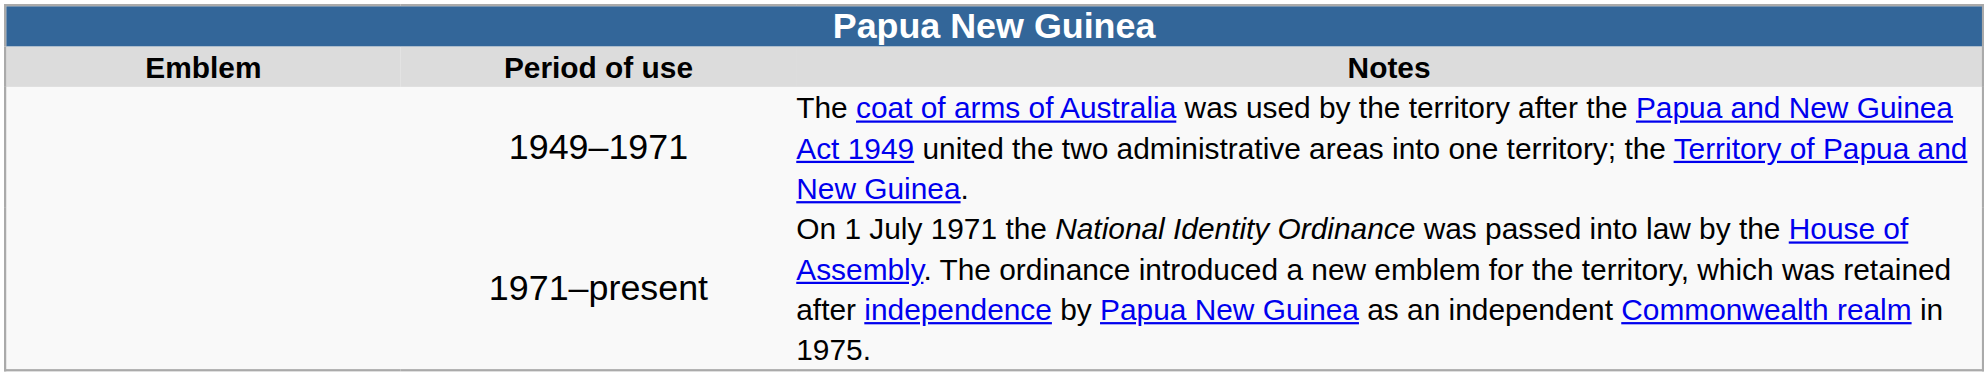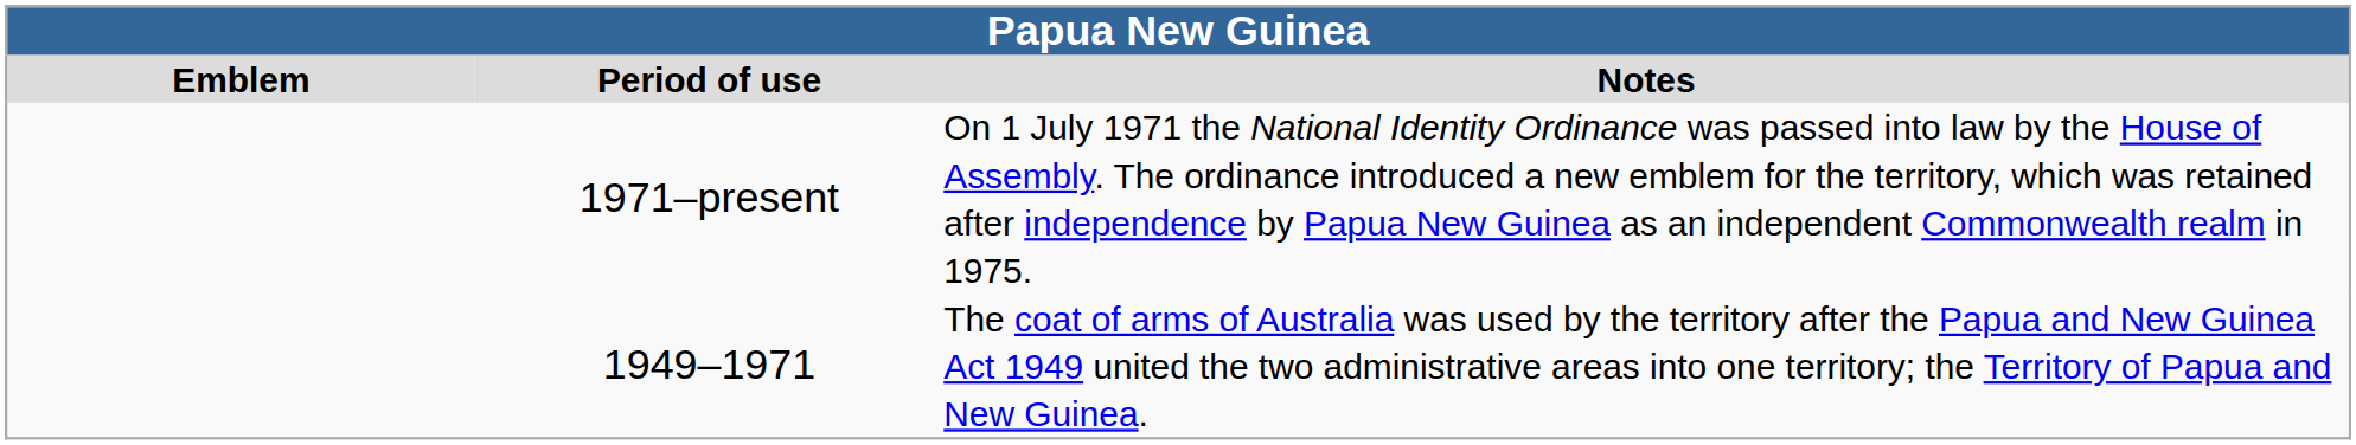rows swapped: 1949–1971 <-> 1971–present
